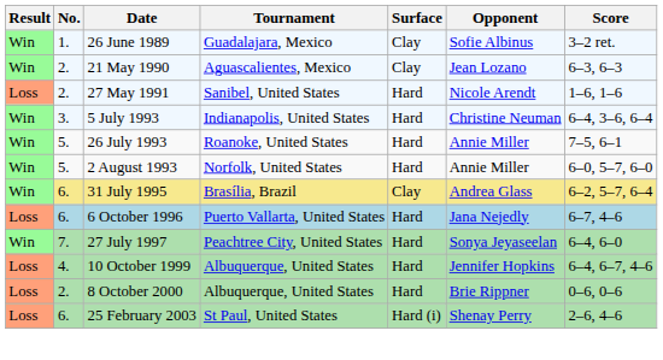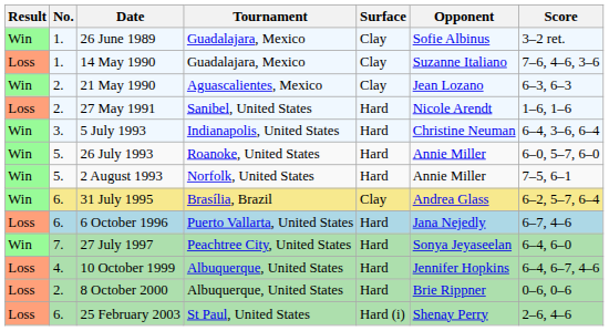+ row: Loss | 1. | 14 May 1990 | Guadalajara, Mexico | Clay | Suzanne Italiano | 7–6, 4–6, 3–6
26 July 1993 | Score: 7–5, 6–1 -> 6–0, 5–7, 6–0
2 August 1993 | Score: 6–0, 5–7, 6–0 -> 7–5, 6–1
